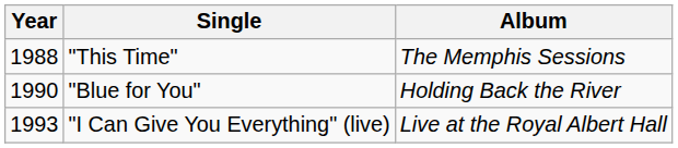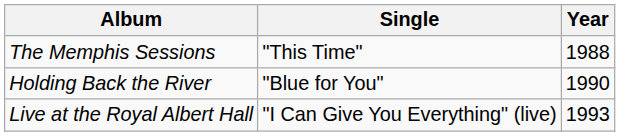columns swapped: Year <-> Album
